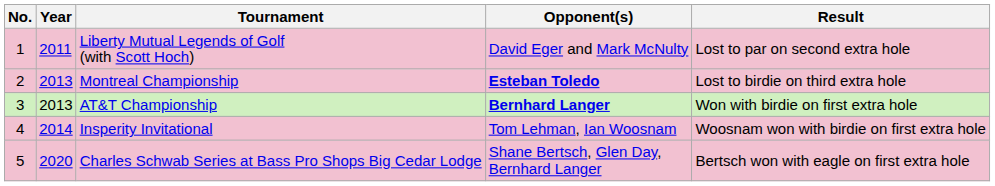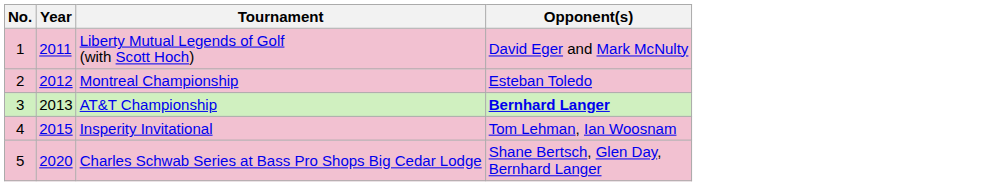- column: Result | Lost to par on second extra hole | Lost to birdie on third extra hole | Won with birdie on first extra hole | Woosnam won with birdie on first extra hole | Bertsch won with eagle on first extra hole
Montreal Championship | Year: 2013 -> 2012
Montreal Championship | Opponent(s): bold -> normal
Insperity Invitational | Year: 2014 -> 2015
